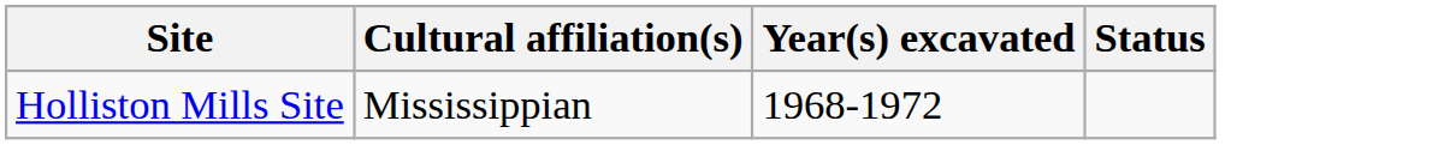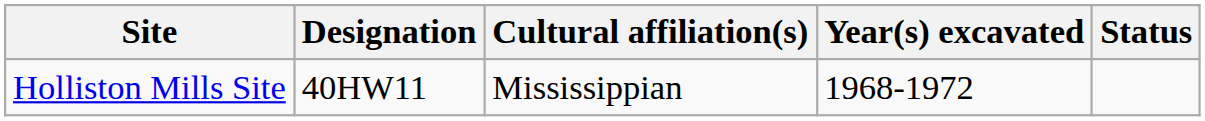+ column: Designation | 40HW11
